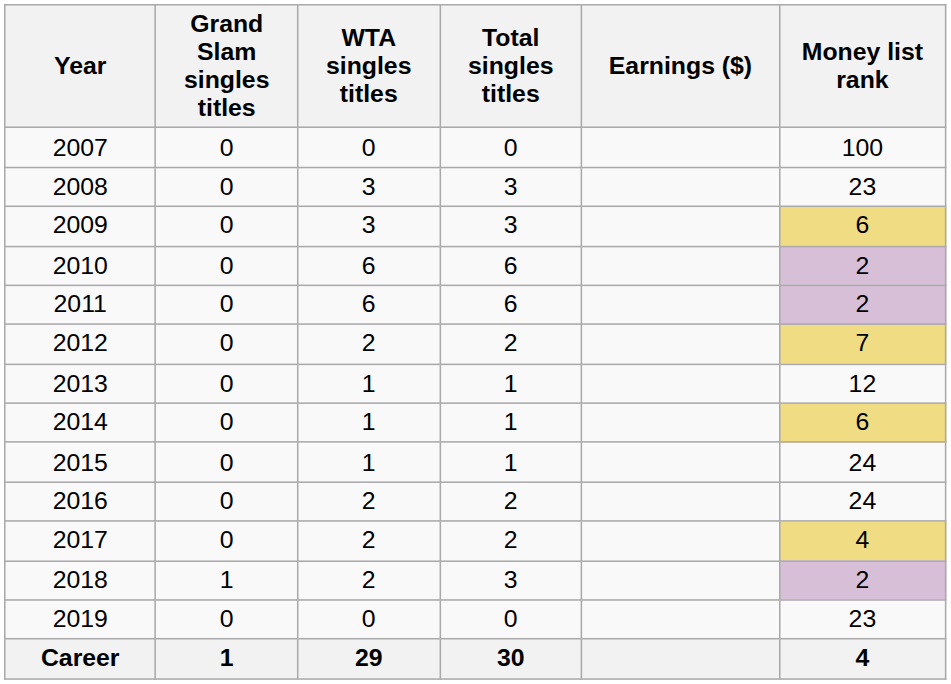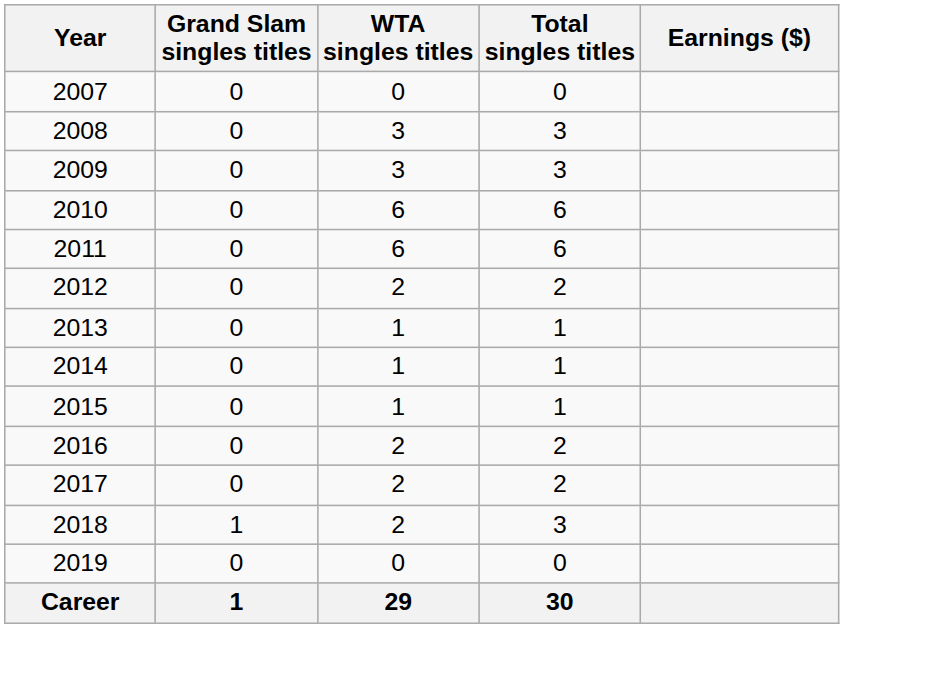- column: Money list rank | 100 | 23 | 6 | 2 | 2 | 7 | 12 | 6 | 24 | 24 | 4 | 2 | 23 | 4
